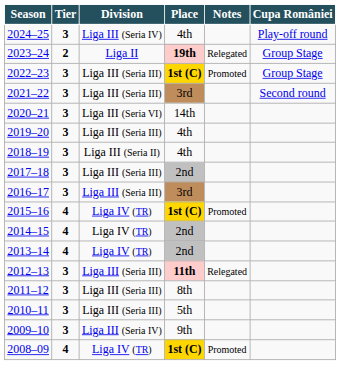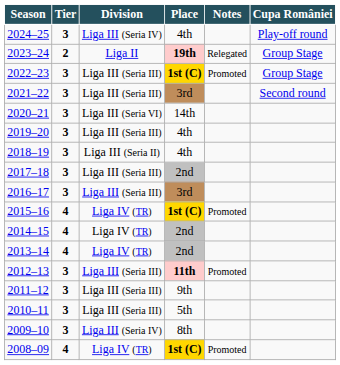2012–13 | Notes: Relegated -> Promoted
2011–12 | Place: 8th -> 9th
2009–10 | Place: 9th -> 8th
